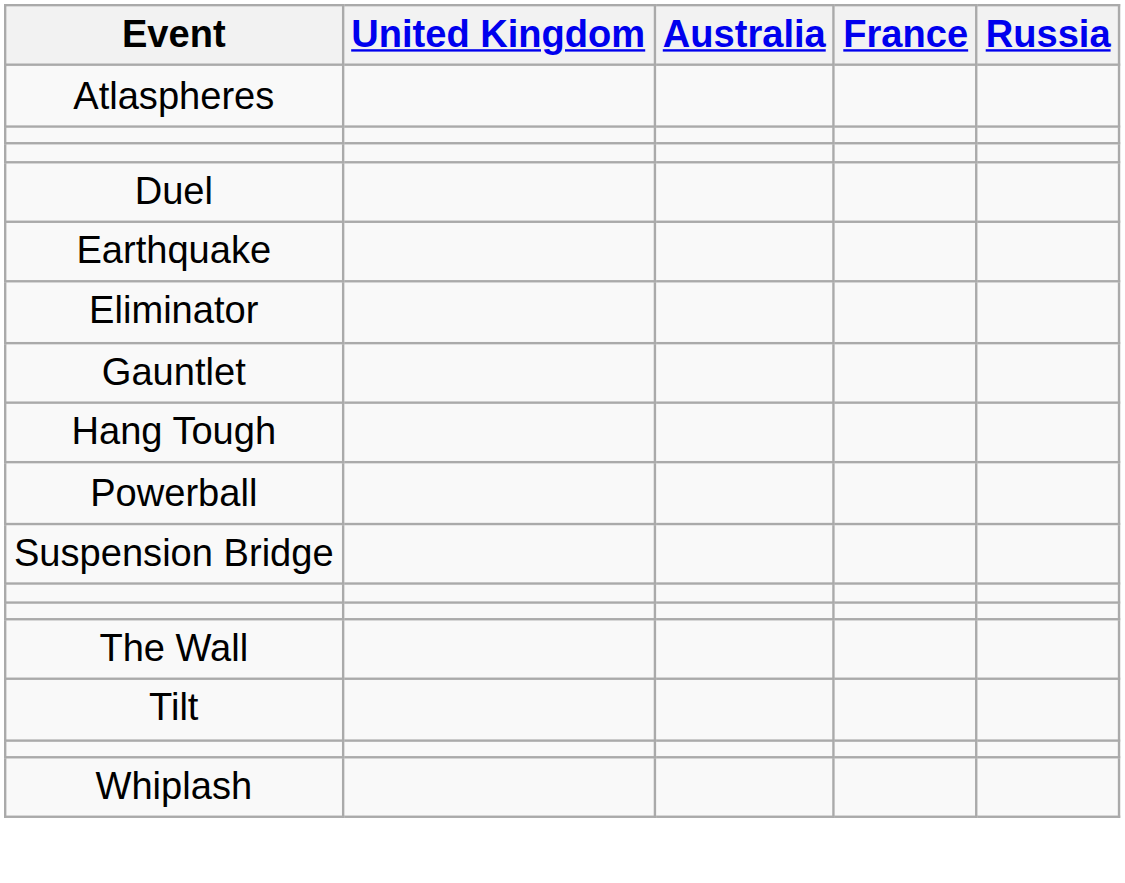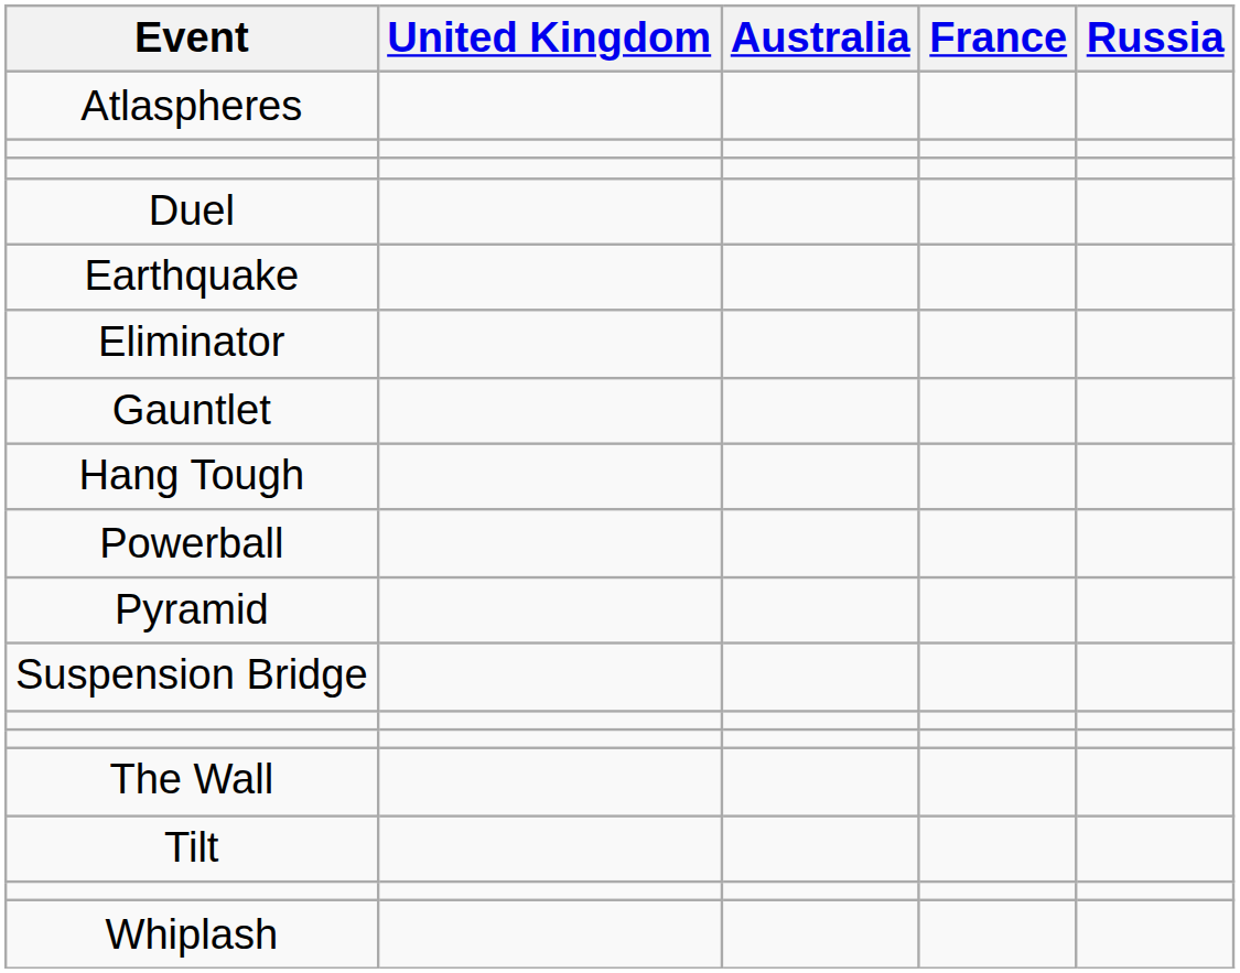+ row: Pyramid
